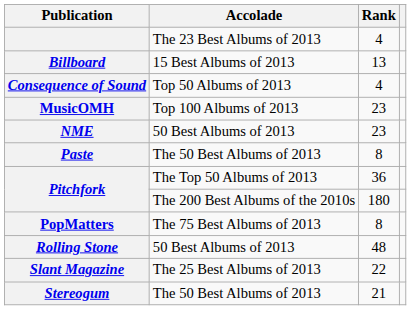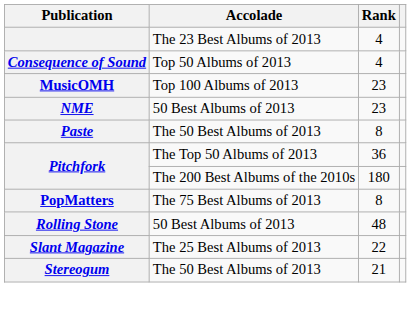- row: Billboard | 15 Best Albums of 2013 | 13
